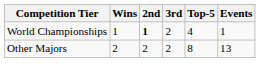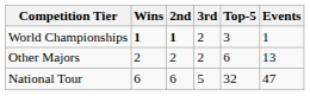World Championships | Wins: normal -> bold
World Championships | Top-5: 4 -> 3
Other Majors | Top-5: 8 -> 6
+ row: National Tour | 6 | 6 | 5 | 32 | 47
